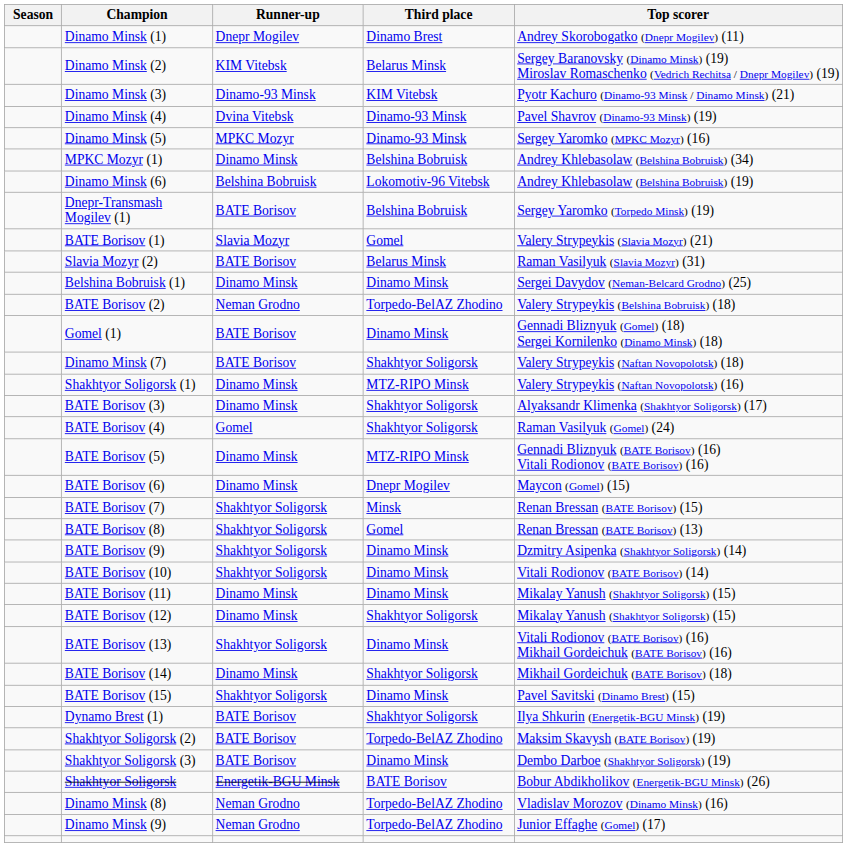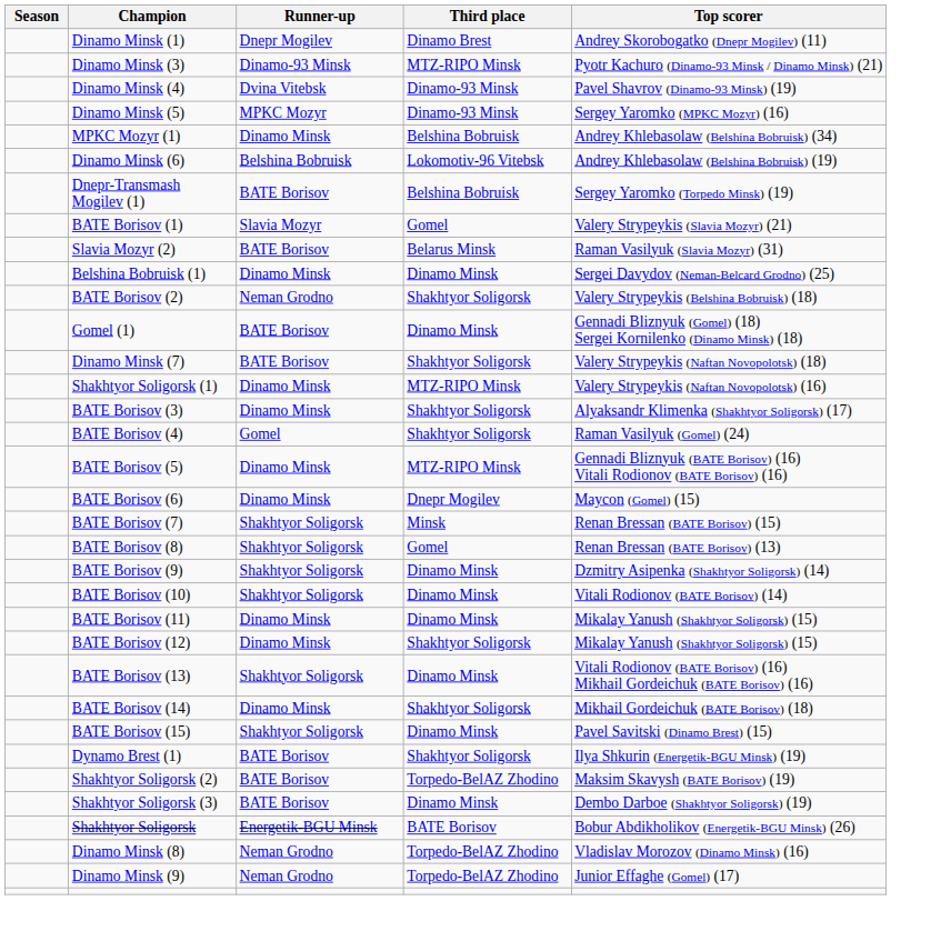- row: Dinamo Minsk (2) | KIM Vitebsk | Belarus Minsk | Sergey Baranovsky (Dinamo Minsk) (19) Miroslav Romaschenko (Vedrich Rechitsa / Dnepr Mogilev) (19)
Dinamo Minsk (3) | Third place: KIM Vitebsk -> MTZ-RIPO Minsk
BATE Borisov (2) | Third place: Torpedo-BelAZ Zhodino -> Shakhtyor Soligorsk
